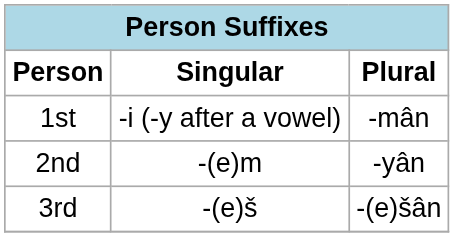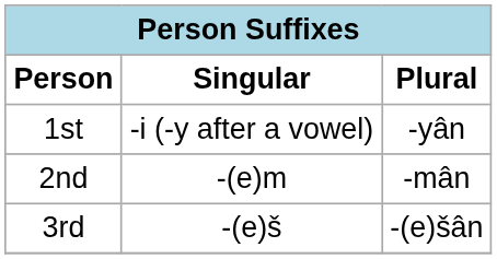1st | Plural: -mân -> -yân
2nd | Plural: -yân -> -mân
